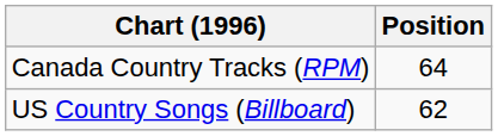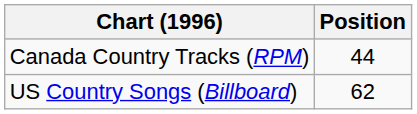Canada Country Tracks (RPM) | Position: 64 -> 44
